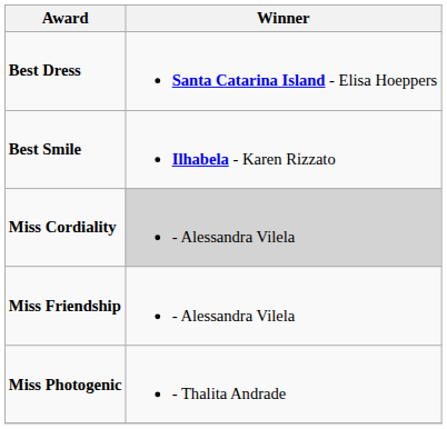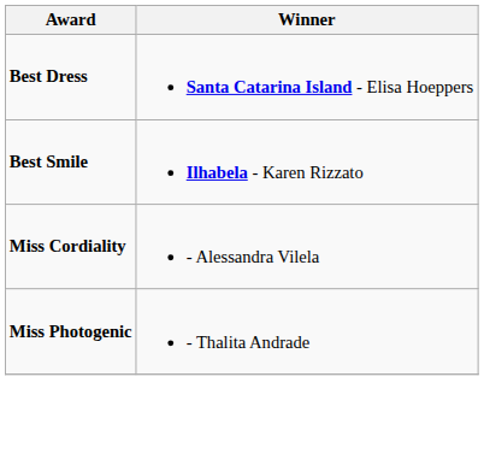Miss Cordiality | Winner: lightgrey background -> no background
- row: Miss Friendship | - Alessandra Vilela
